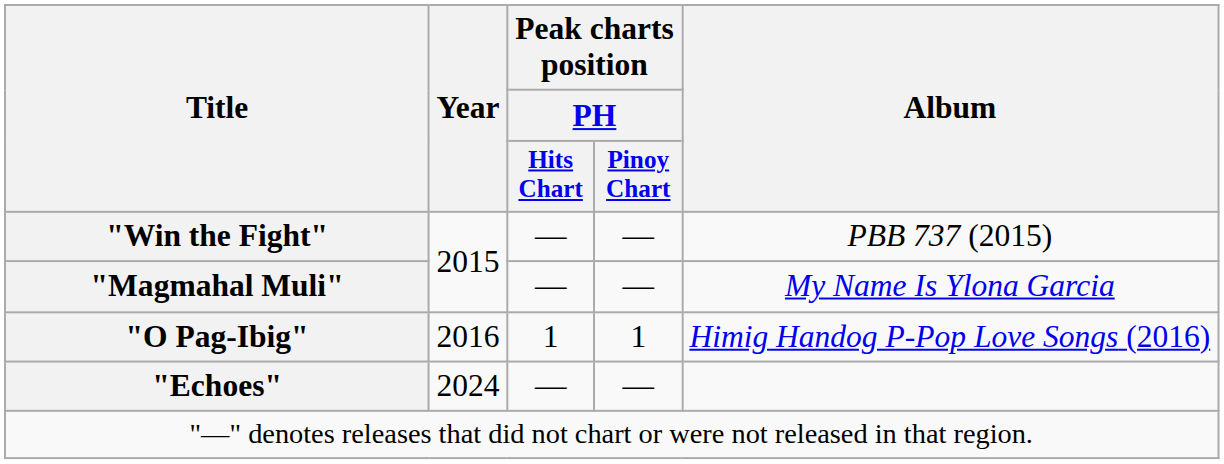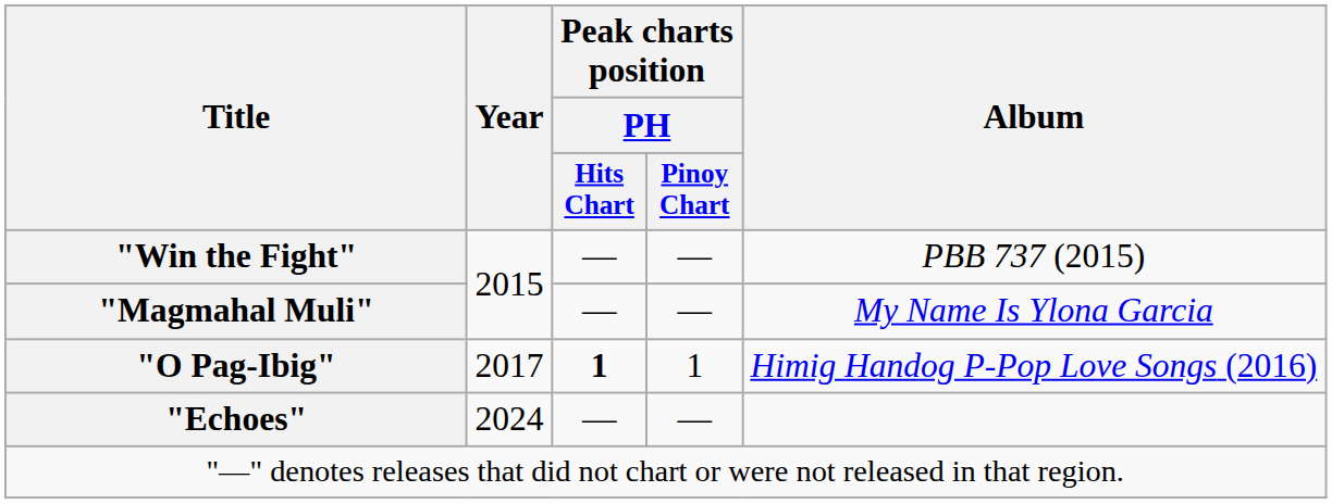"O Pag-Ibig" | Year: 2016 -> 2017
"O Pag-Ibig" | Peak charts position / PH / Hits Chart: normal -> bold
